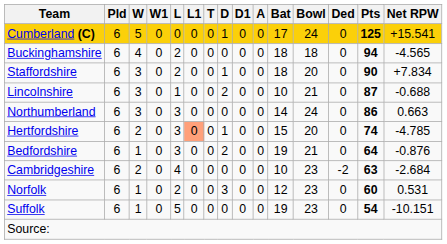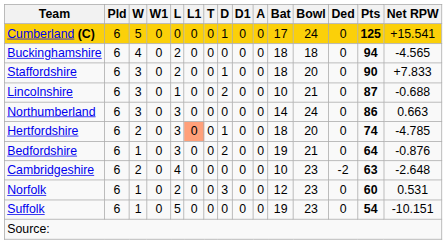Staffordshire | Net RPW: +7.834 -> +7.833
Hertfordshire | Bat: 15 -> 18
Cambridgeshire | Net RPW: -2.684 -> -2.648
